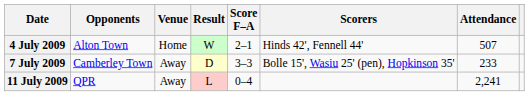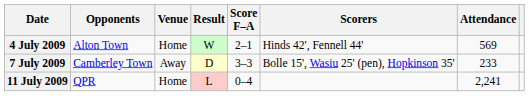4 July 2009 | Attendance: 507 -> 569
11 July 2009 | Venue: Away -> Home
